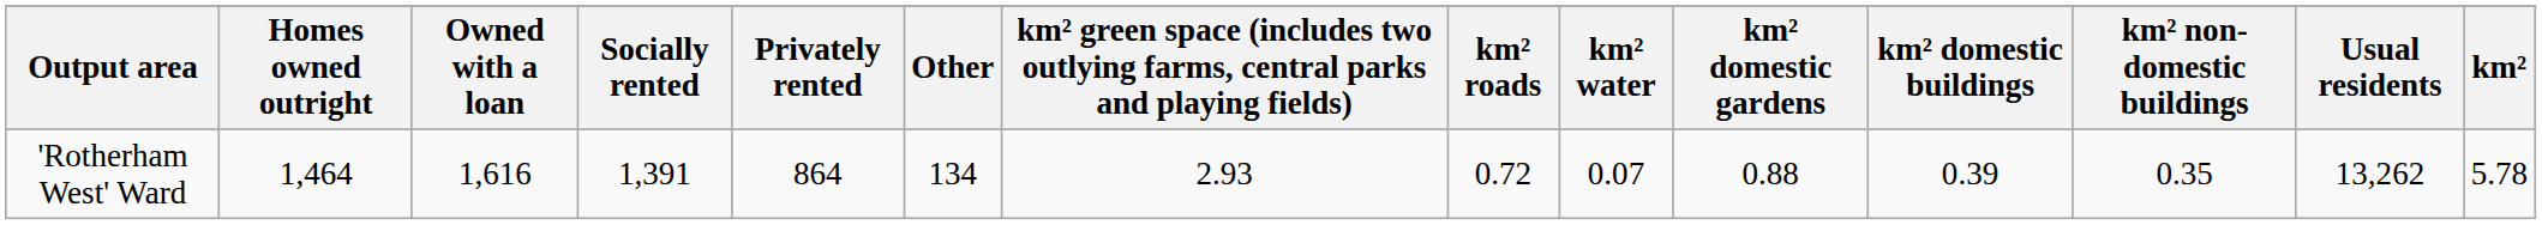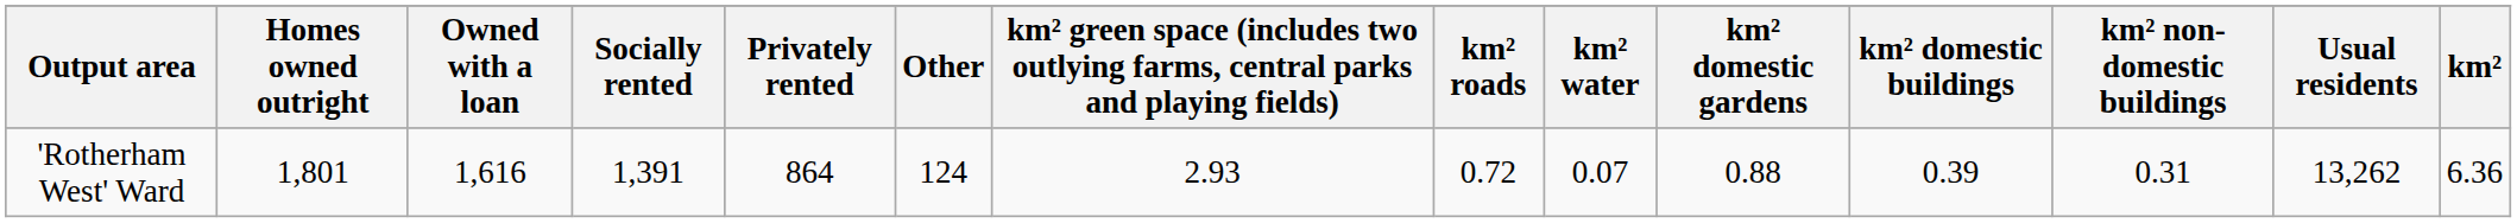'Rotherham West' Ward | Homes owned outright: 1,464 -> 1,801
'Rotherham West' Ward | Other: 134 -> 124
'Rotherham West' Ward | km² non-domestic buildings: 0.35 -> 0.31
'Rotherham West' Ward | km²: 5.78 -> 6.36
